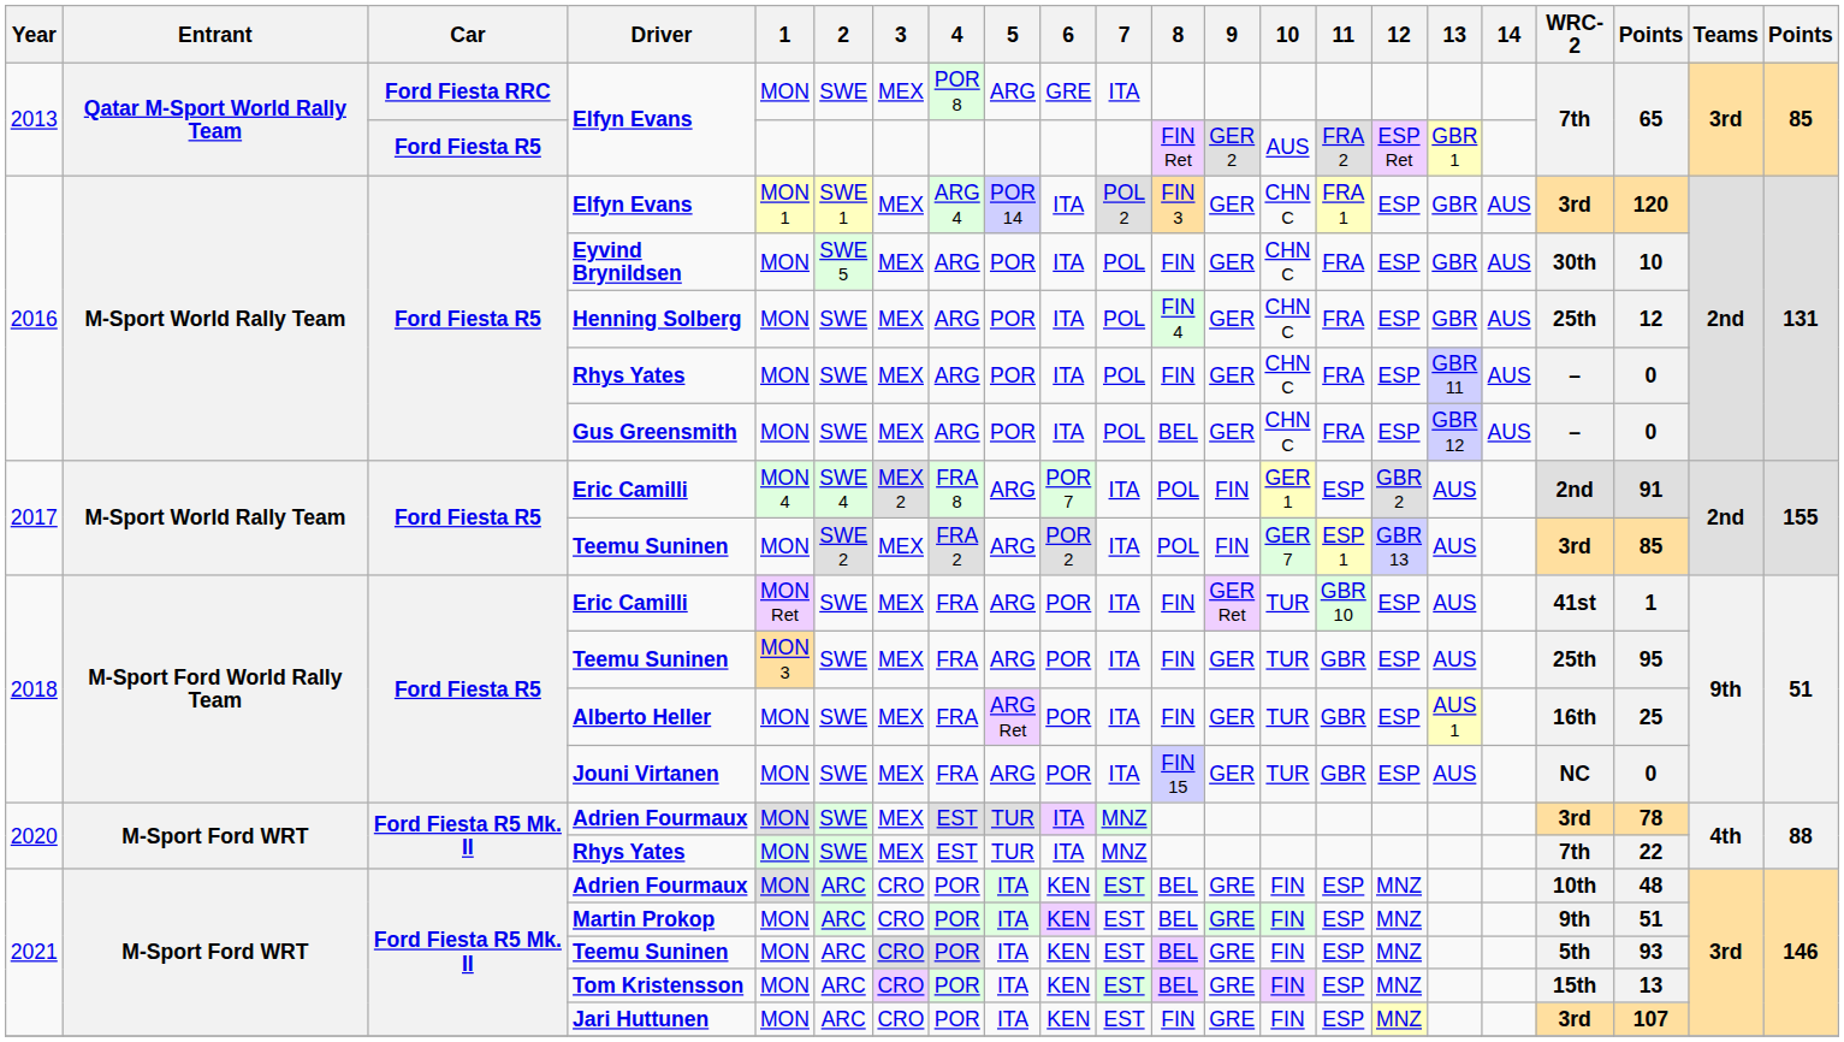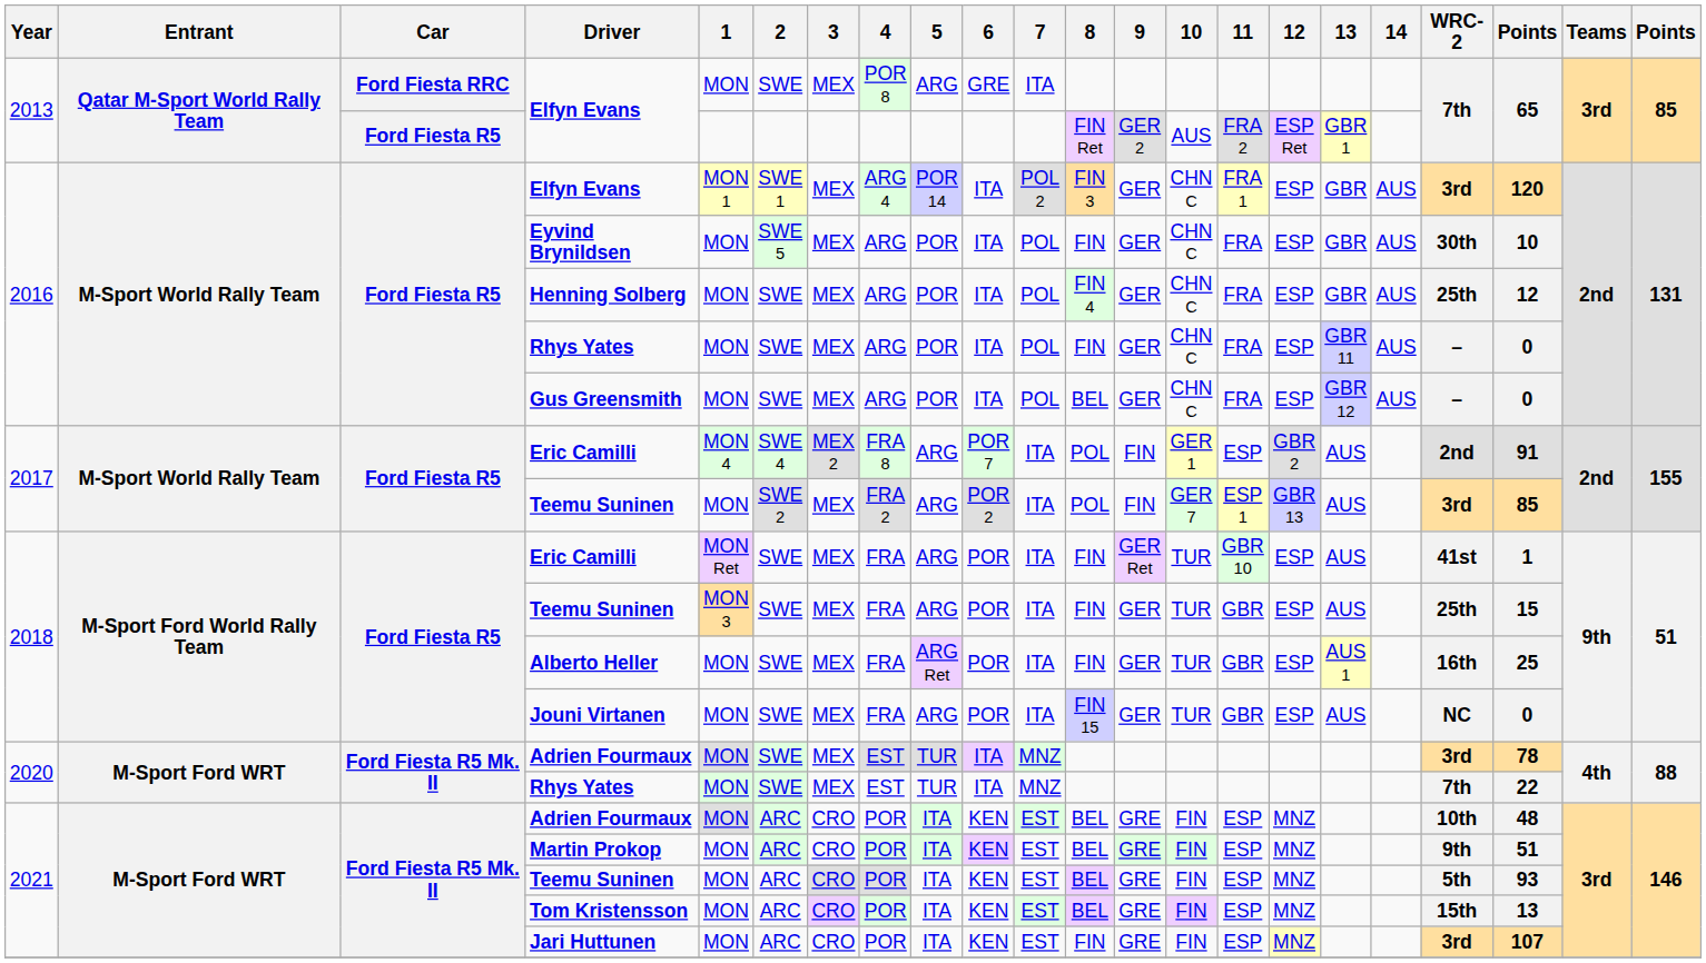2018 / Teemu Suninen | column 20: 95 -> 15
